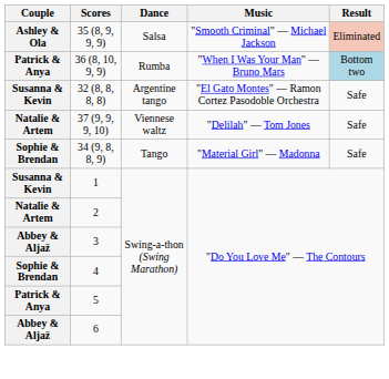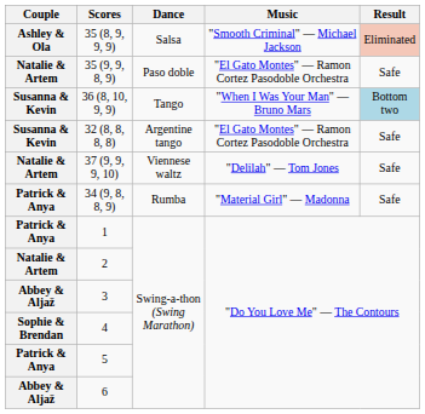+ row: Natalie & Artem | 35 (9, 9, 8, 9) | Paso doble | "El Gato Montes" — Ramon Cortez Pasodoble Orchestra | Safe
36 (8, 10, 9, 9) | Couple: Patrick & Anya -> Susanna & Kevin
36 (8, 10, 9, 9) | Dance: Rumba -> Tango
34 (9, 8, 8, 9) | Couple: Sophie & Brendan -> Patrick & Anya
34 (9, 8, 8, 9) | Dance: Tango -> Rumba
1 | Couple: Susanna & Kevin -> Patrick & Anya
